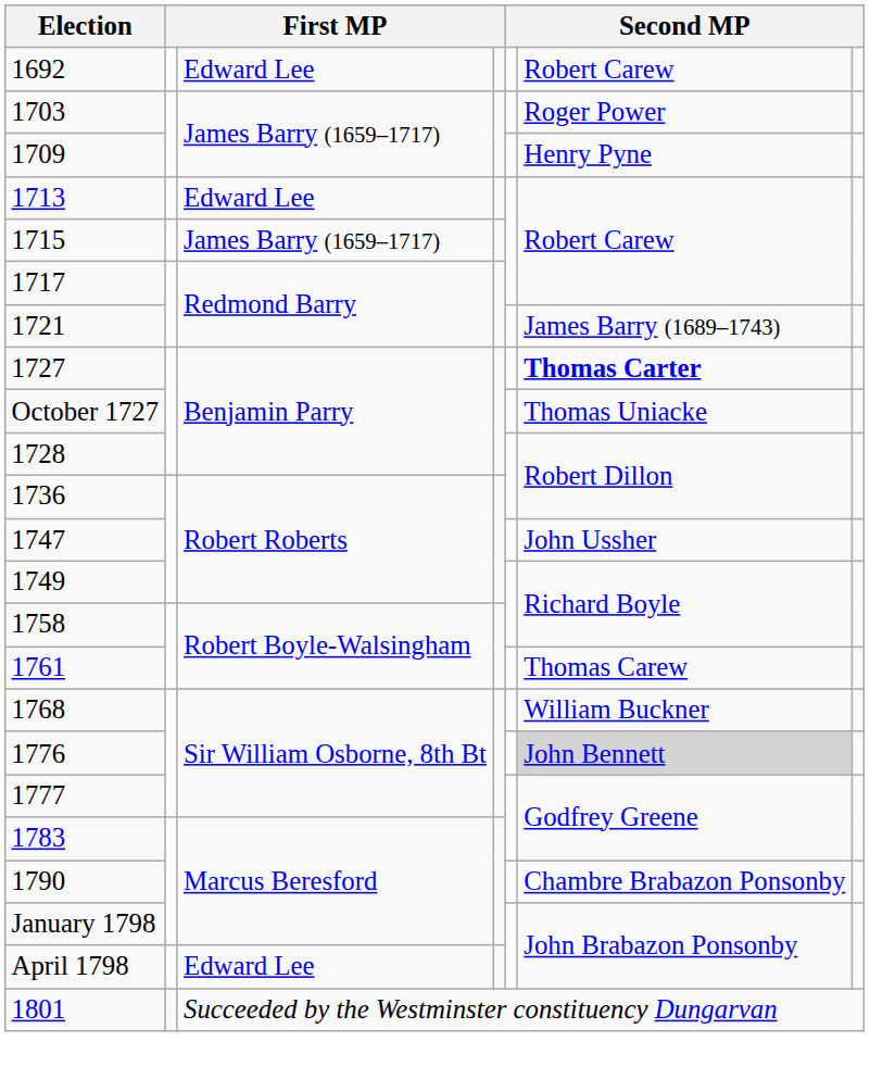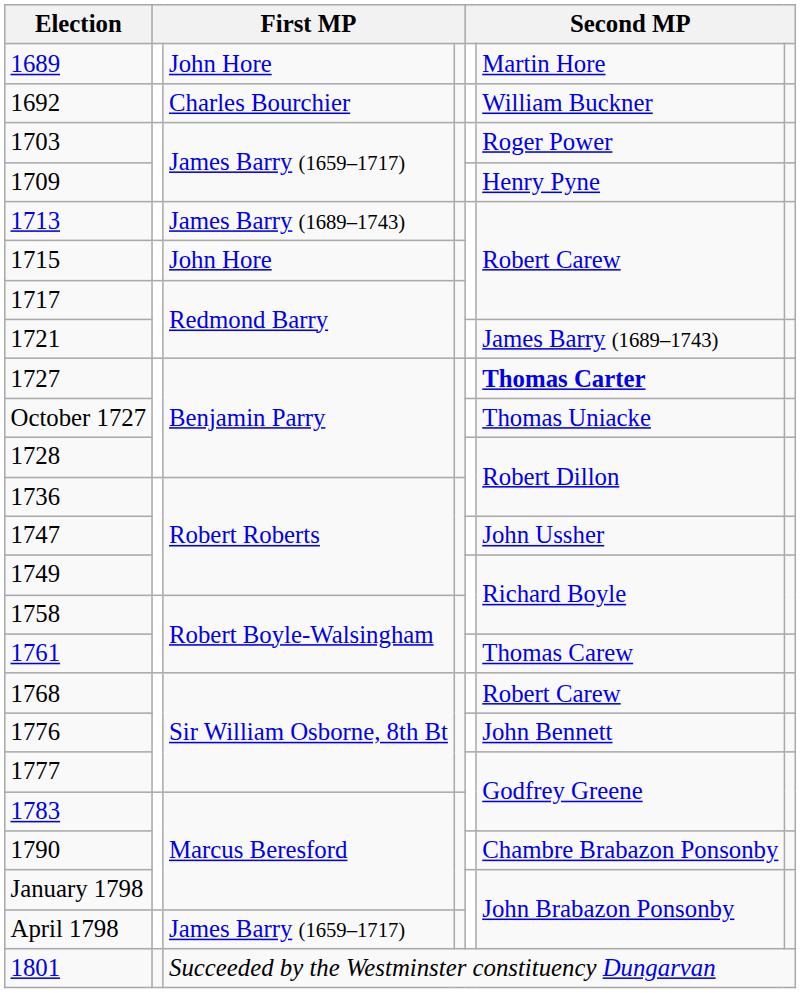+ row: 1689 | John Hore | Martin Hore
1692 | column 3: Edward Lee -> Charles Bourchier
1692 | column 6: Robert Carew -> William Buckner
1713 | column 3: Edward Lee -> James Barry (1689–1743)
1715 | column 3: James Barry (1659–1717) -> John Hore
1768 | column 6: William Buckner -> Robert Carew
1776 | column 6: lightgrey background -> no background
April 1798 | column 3: Edward Lee -> James Barry (1659–1717)
